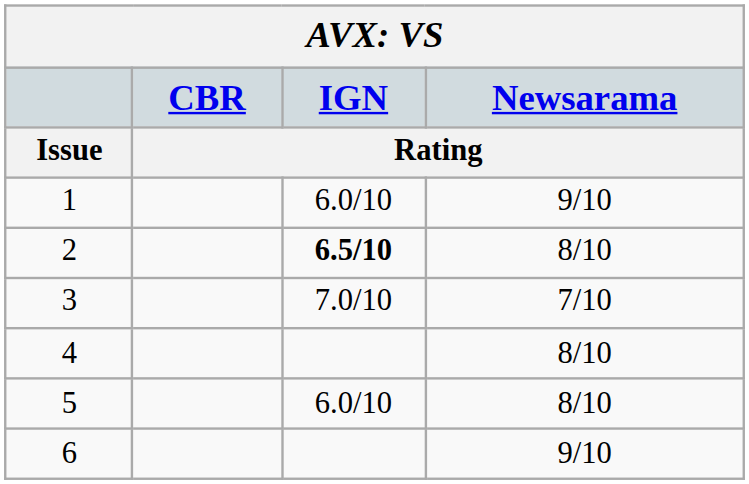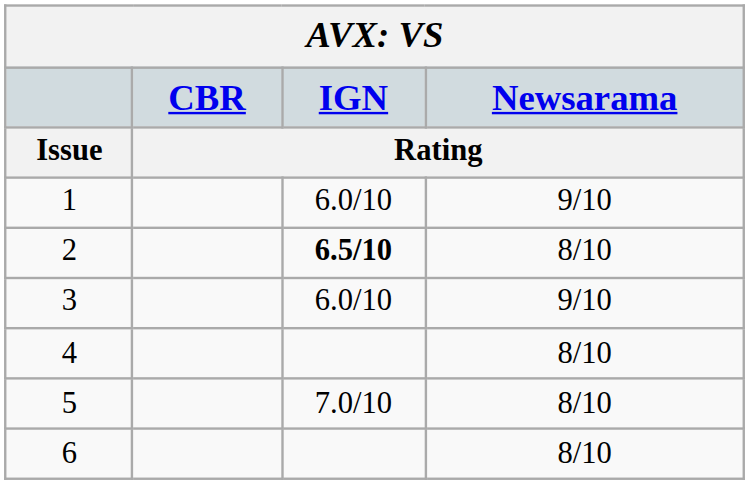3 | IGN / Rating: 7.0/10 -> 6.0/10
3 | Newsarama / Rating: 7/10 -> 9/10
5 | IGN / Rating: 6.0/10 -> 7.0/10
6 | Newsarama / Rating: 9/10 -> 8/10
